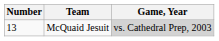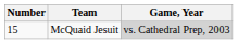McQuaid Jesuit | Number: 13 -> 15
